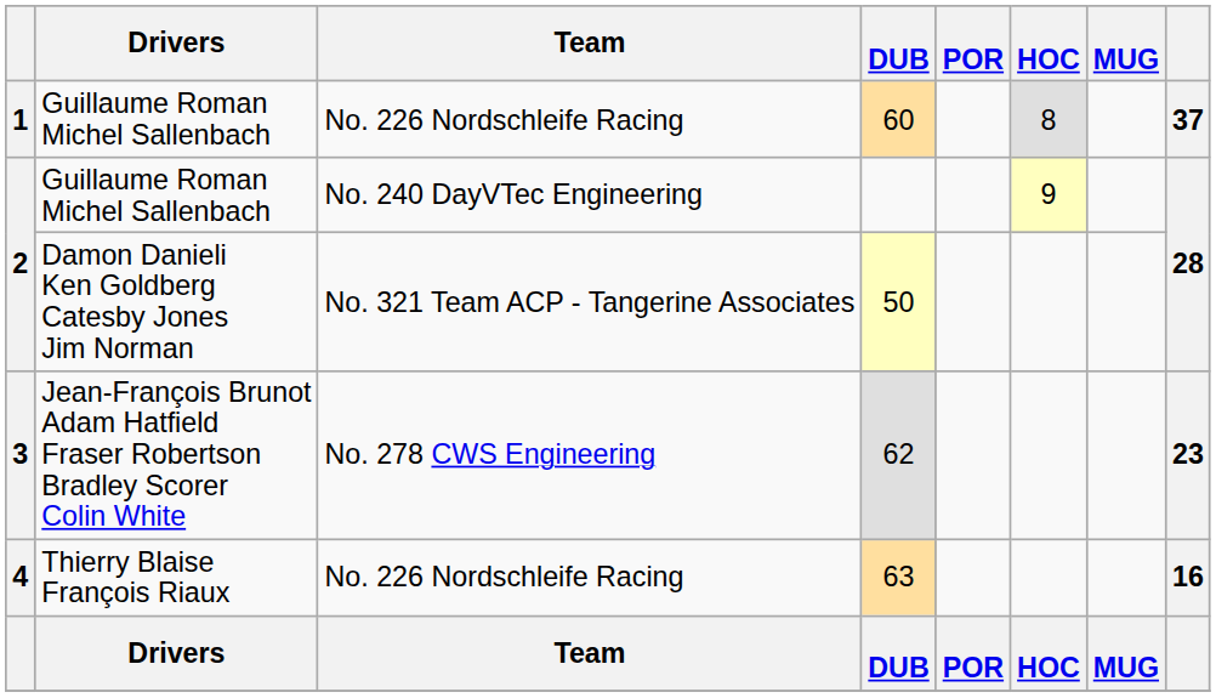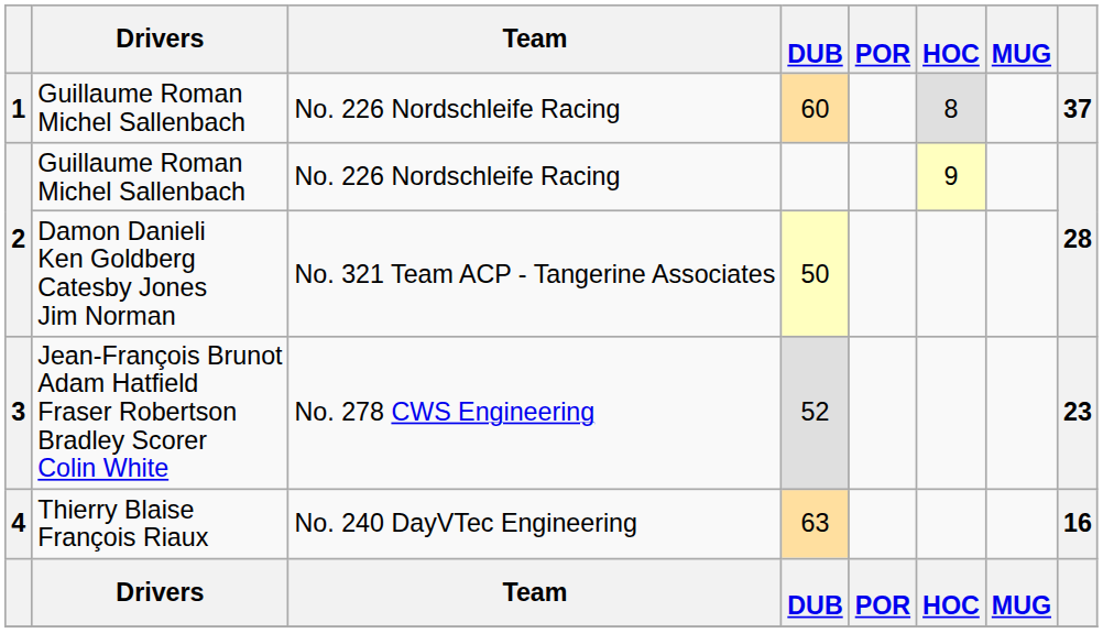2 / Guillaume Roman Michel Sallenbach | Team: No. 240 DayVTec Engineering -> No. 226 Nordschleife Racing
3 | DUB: 62 -> 52
4 | Team: No. 226 Nordschleife Racing -> No. 240 DayVTec Engineering
